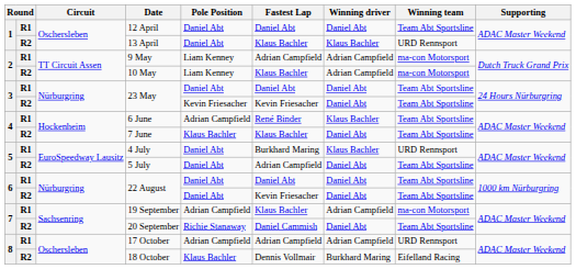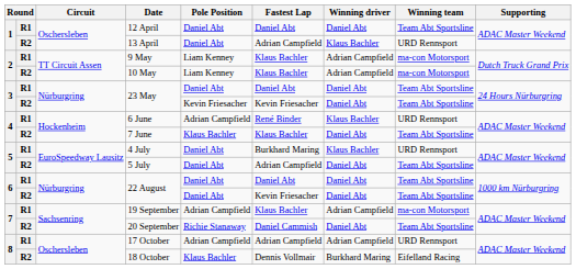13 April | Fastest Lap: Klaus Bachler -> Adrian Campfield
9 May | Fastest Lap: Adrian Campfield -> Klaus Bachler
6 June | Winning team: Team Abt Sportsline -> URD Rennsport
